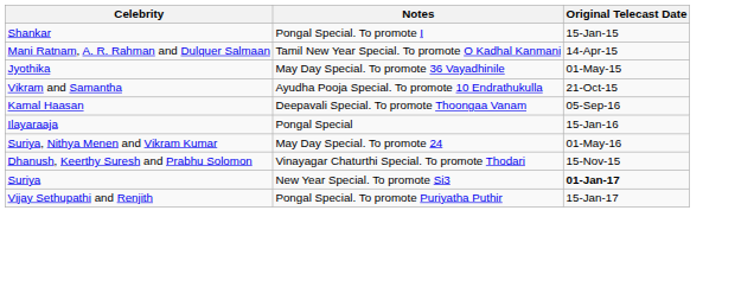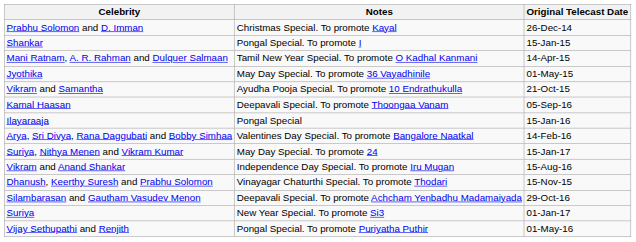+ row: Prabhu Solomon and D. Imman | Christmas Special. To promote Kayal | 26-Dec-14
+ row: Arya, Sri Divya, Rana Daggubati and Bobby Simhaa | Valentines Day Special. To promote Bangalore Naatkal | 14-Feb-16
Suriya, Nithya Menen and Vikram Kumar | Original Telecast Date: 01-May-16 -> 15-Jan-17
+ row: Vikram and Anand Shankar | Independence Day Special. To promote Iru Mugan | 15-Aug-16
+ row: Silambarasan and Gautham Vasudev Menon | Deepavali Special. To promote Achcham Yenbadhu Madamaiyada | 29-Oct-16
Suriya | Original Telecast Date: bold -> normal
Vijay Sethupathi and Renjith | Original Telecast Date: 15-Jan-17 -> 01-May-16
